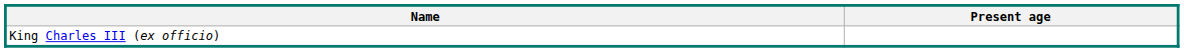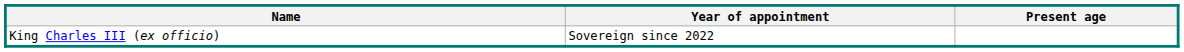+ column: Year of appointment | Sovereign since 2022
